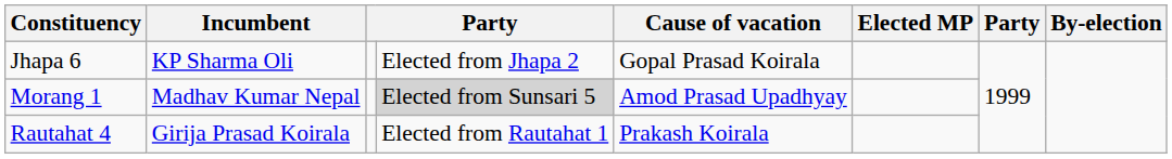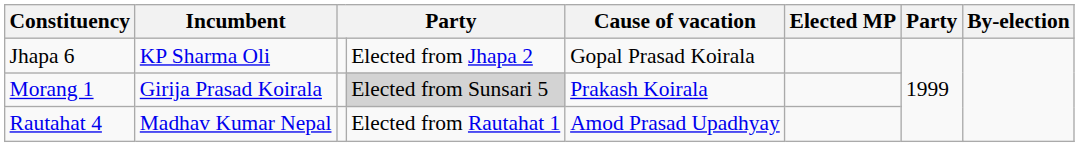Morang 1 | Incumbent: Madhav Kumar Nepal -> Girija Prasad Koirala
Morang 1 | Cause of vacation: Amod Prasad Upadhyay -> Prakash Koirala
Rautahat 4 | Incumbent: Girija Prasad Koirala -> Madhav Kumar Nepal
Rautahat 4 | Cause of vacation: Prakash Koirala -> Amod Prasad Upadhyay
